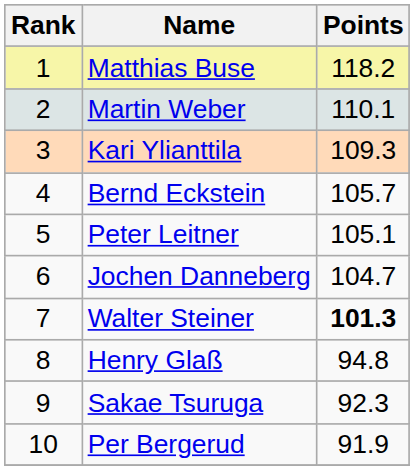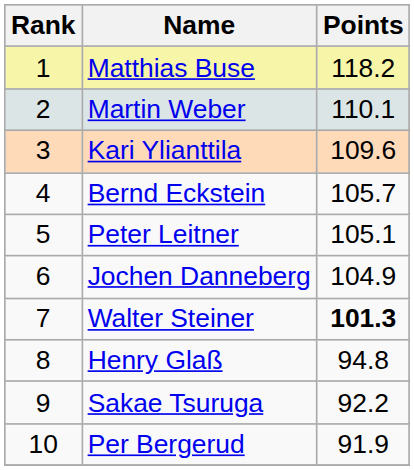Kari Ylianttila | Points: 109.3 -> 109.6
Jochen Danneberg | Points: 104.7 -> 104.9
Sakae Tsuruga | Points: 92.3 -> 92.2
